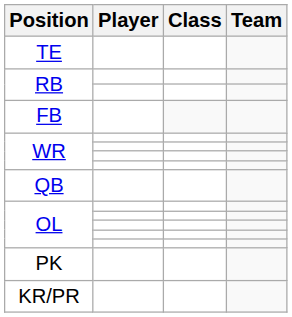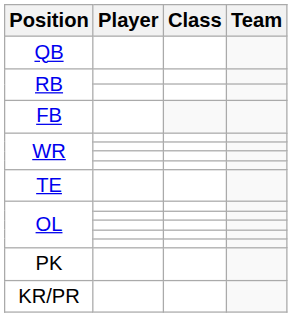rows swapped: QB <-> TE
